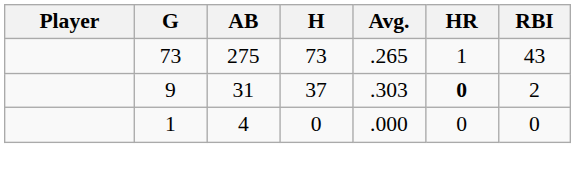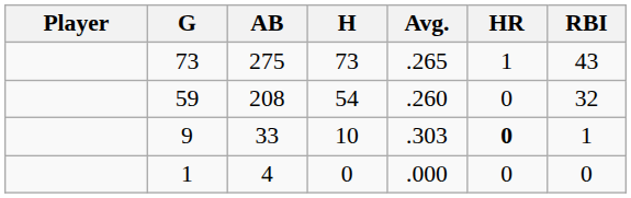+ row: 59 | 208 | 54 | .260 | 0 | 32
9 | AB: 31 -> 33
9 | H: 37 -> 10
9 | RBI: 2 -> 1
